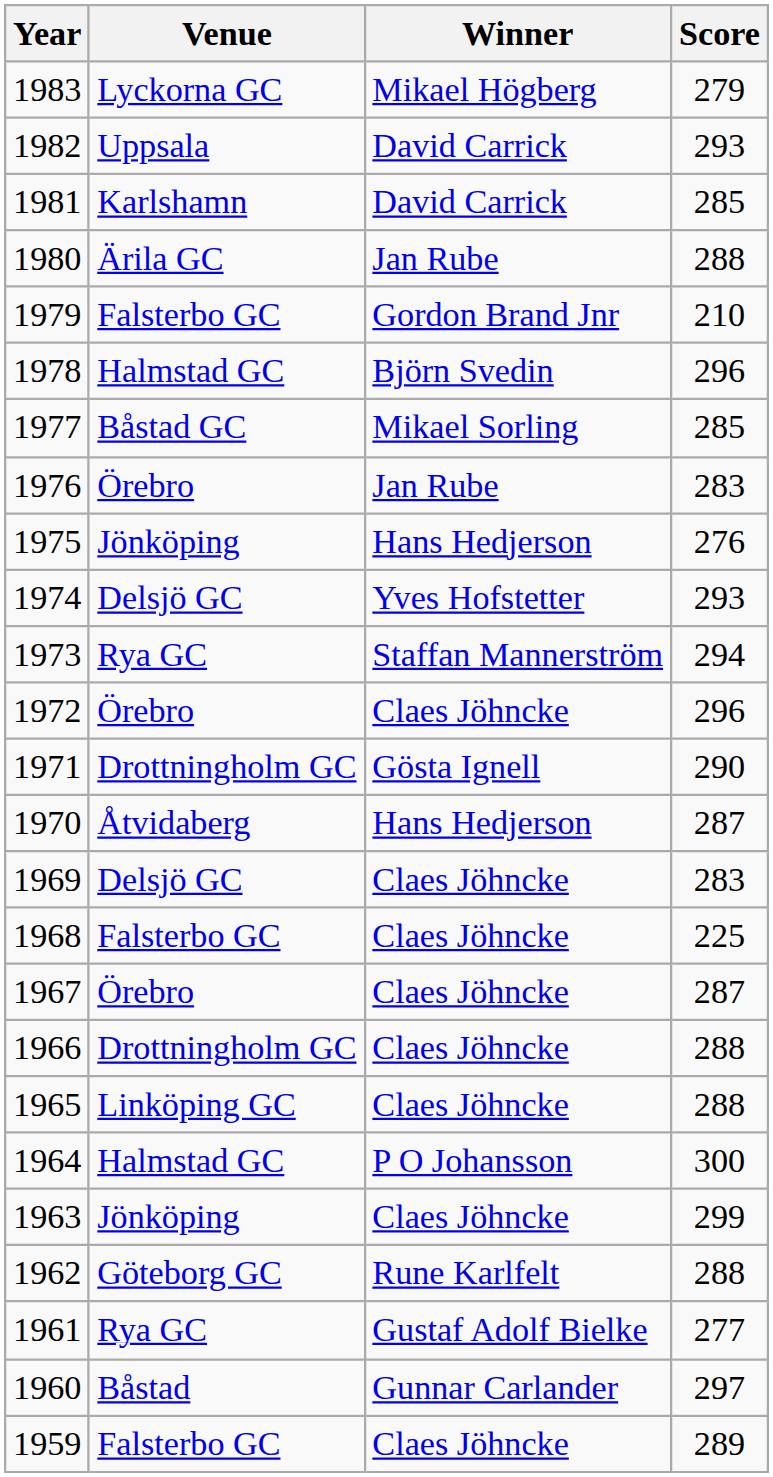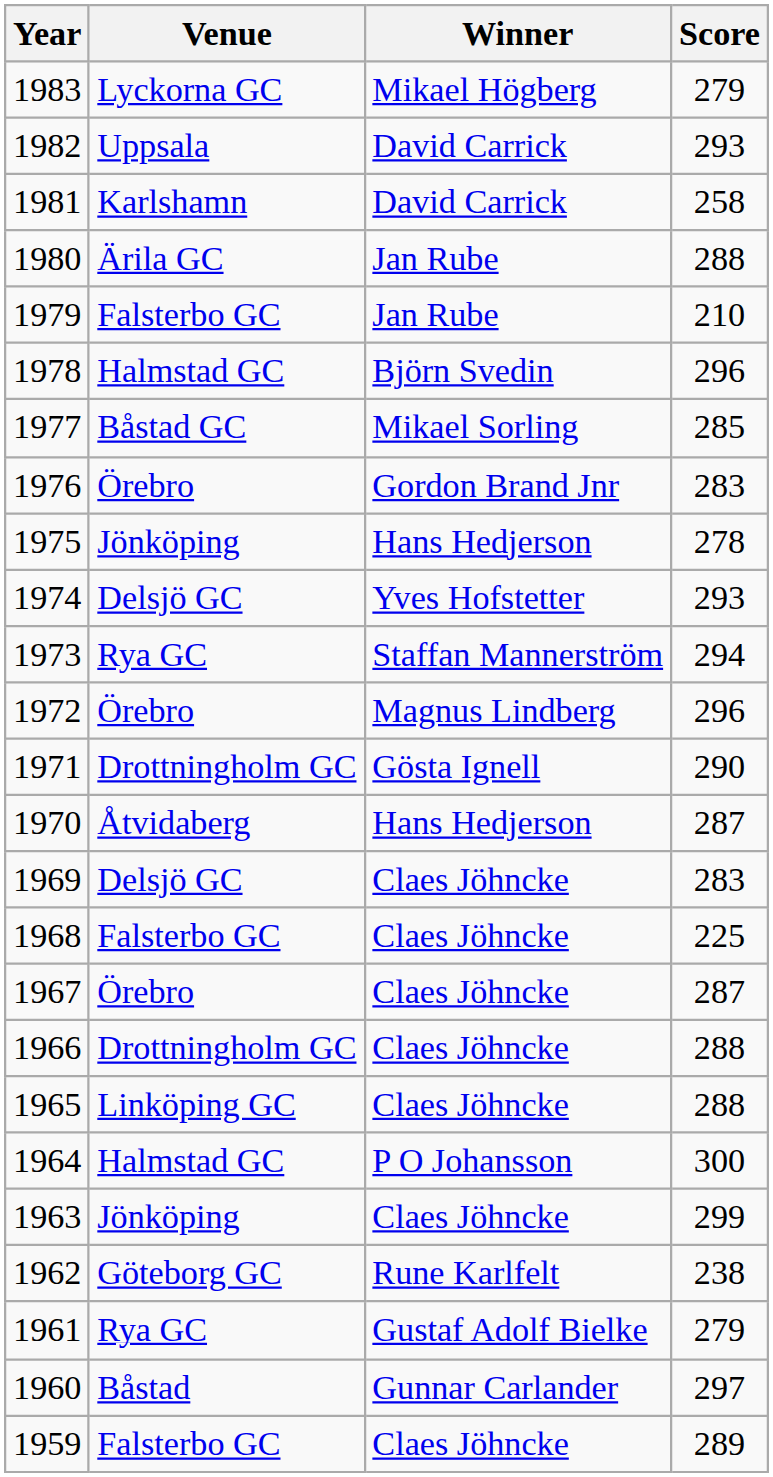1981 | Score: 285 -> 258
1979 | Winner: Gordon Brand Jnr -> Jan Rube
1976 | Winner: Jan Rube -> Gordon Brand Jnr
1975 | Score: 276 -> 278
1972 | Winner: Claes Jöhncke -> Magnus Lindberg
1962 | Score: 288 -> 238
1961 | Score: 277 -> 279
